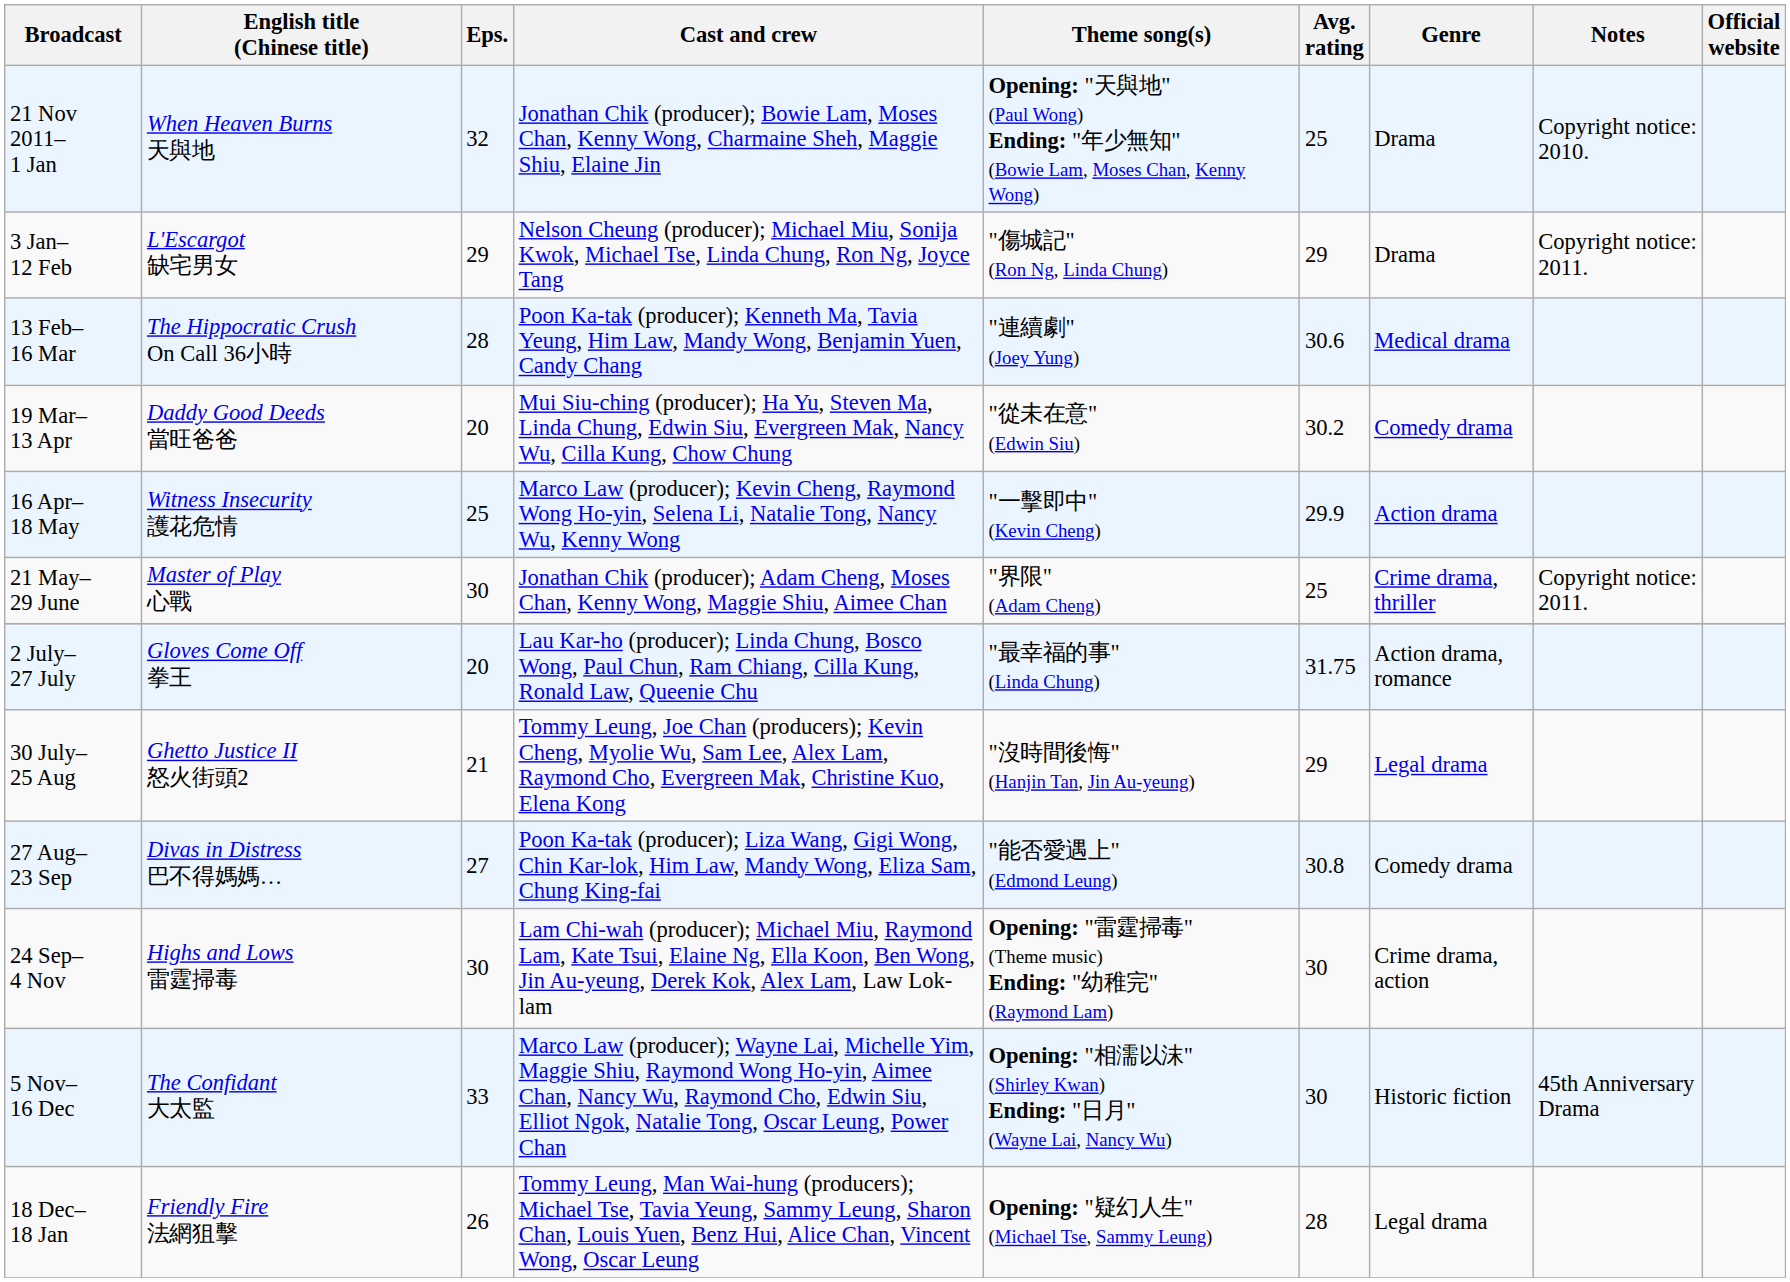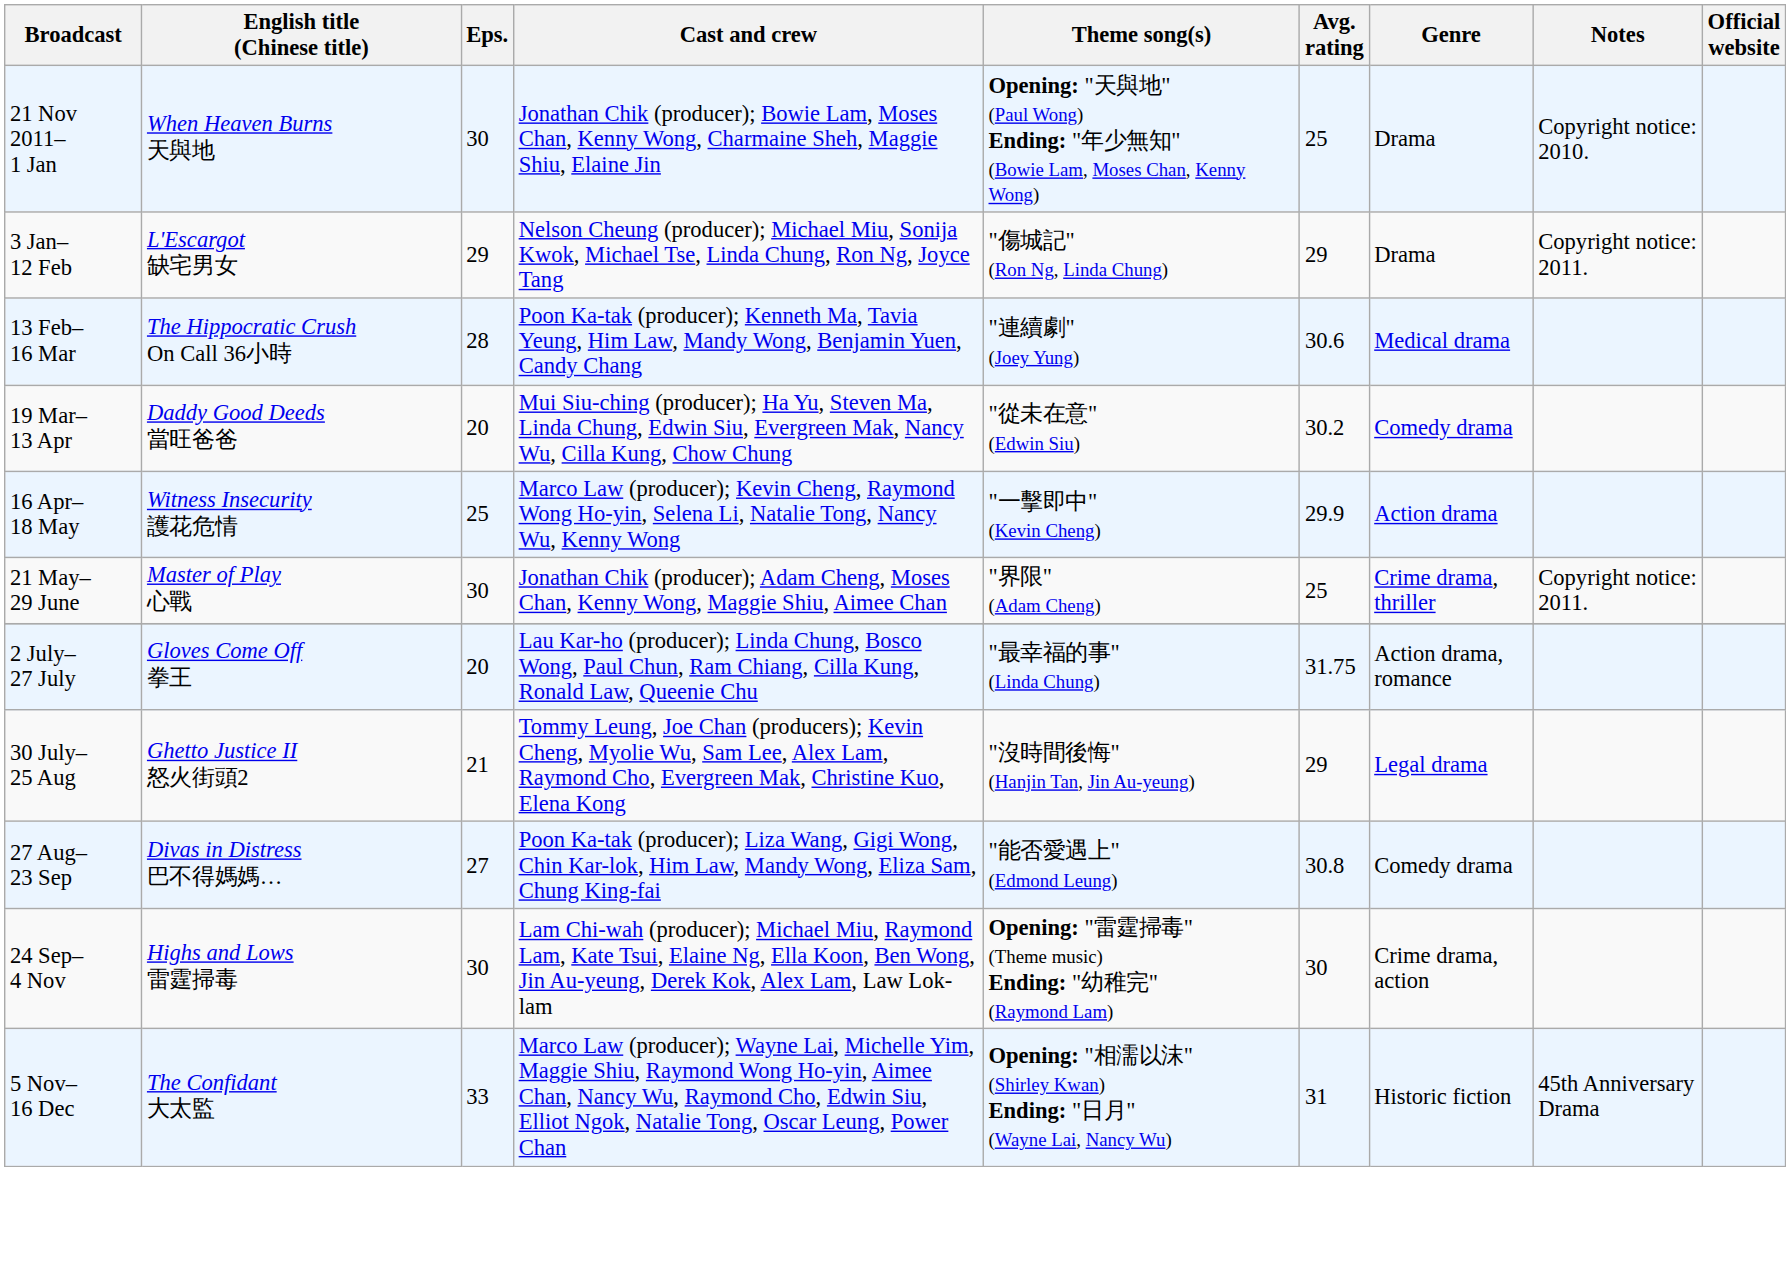21 Nov 2011– 1 Jan | Eps.: 32 -> 30
5 Nov– 16 Dec | Avg. rating: 30 -> 31
- row: 18 Dec– 18 Jan | Friendly Fire 法網狙擊 | 26 | Tommy Leung, Man Wai-hung (producers); Michael Tse, Tavia Yeung, Sammy Leung, Sharon Chan, Louis Yuen, Benz Hui, Alice Chan, Vincent Wong, Oscar Leung | Opening: "疑幻人生" (Michael Tse, Sammy Leung) | 28 | Legal drama
